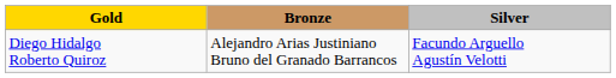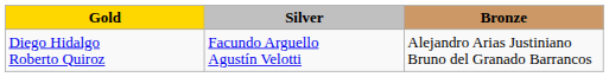columns swapped: Silver <-> Bronze
